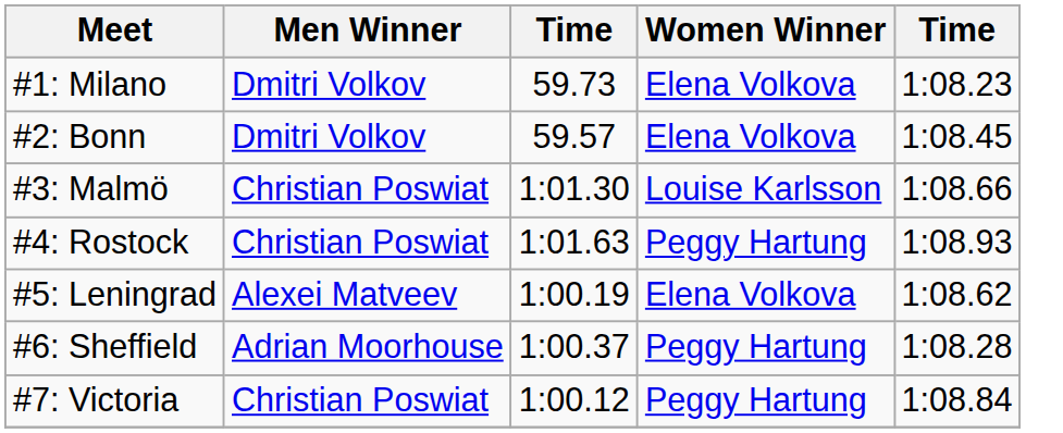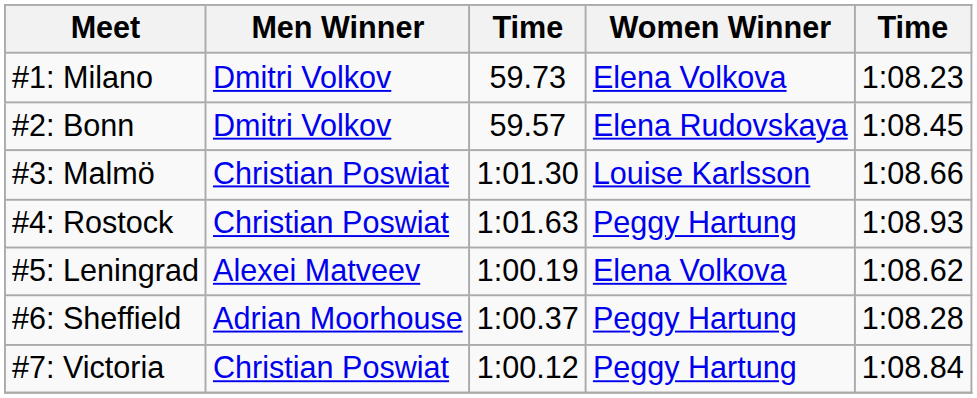#2: Bonn | Women Winner: Elena Volkova -> Elena Rudovskaya
